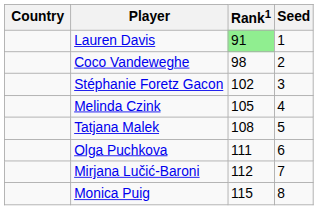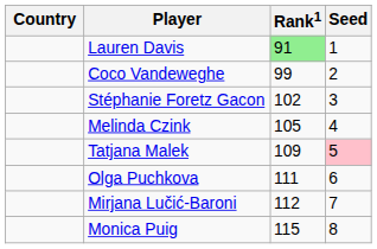Coco Vandeweghe | Rank1: 98 -> 99
Tatjana Malek | Rank1: 108 -> 109
Tatjana Malek | Seed: no background -> pink background
